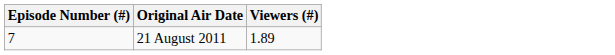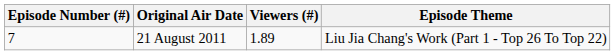+ column: Episode Theme | Liu Jia Chang's Work (Part 1 - Top 26 To Top 22)
